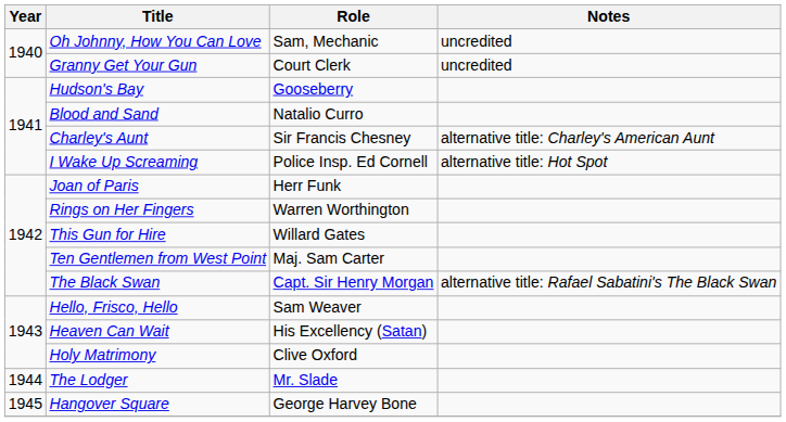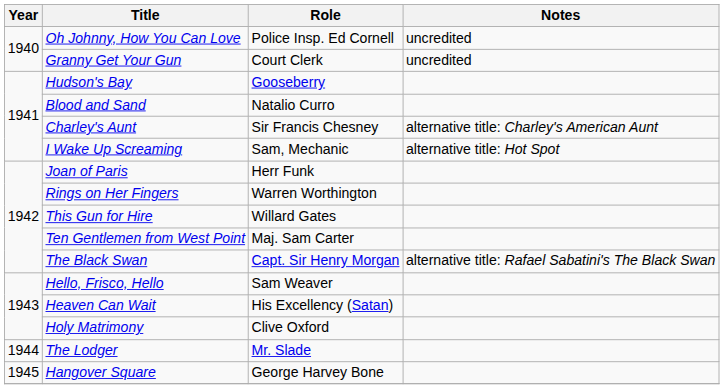Oh Johnny, How You Can Love | Role: Sam, Mechanic -> Police Insp. Ed Cornell
I Wake Up Screaming | Role: Police Insp. Ed Cornell -> Sam, Mechanic
